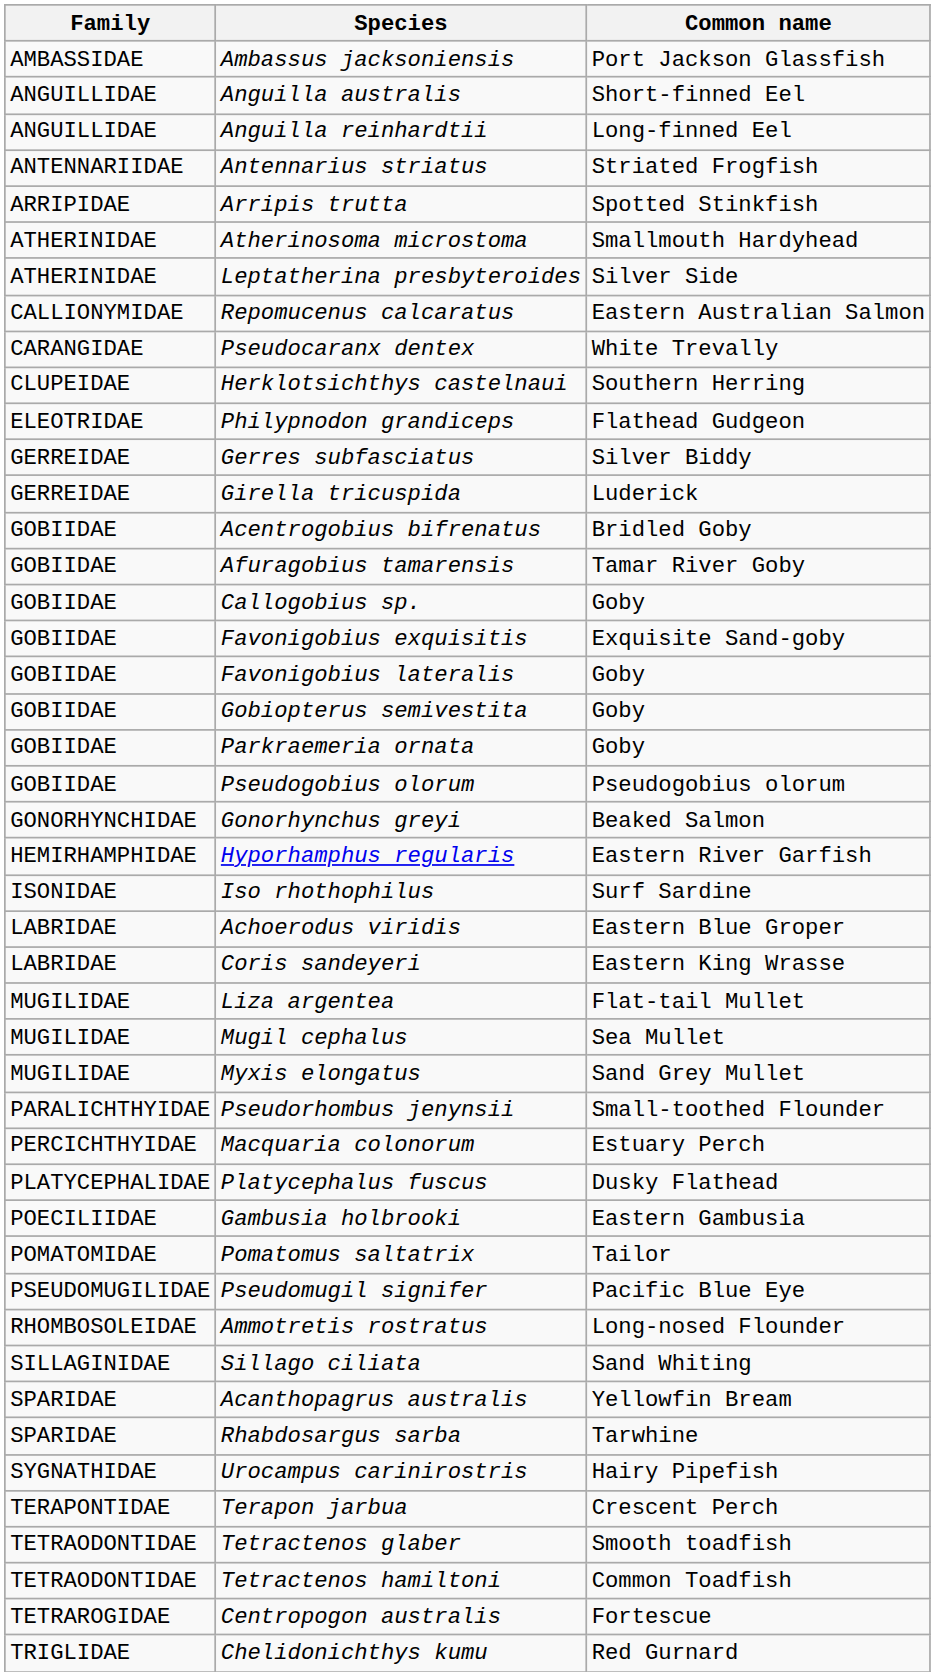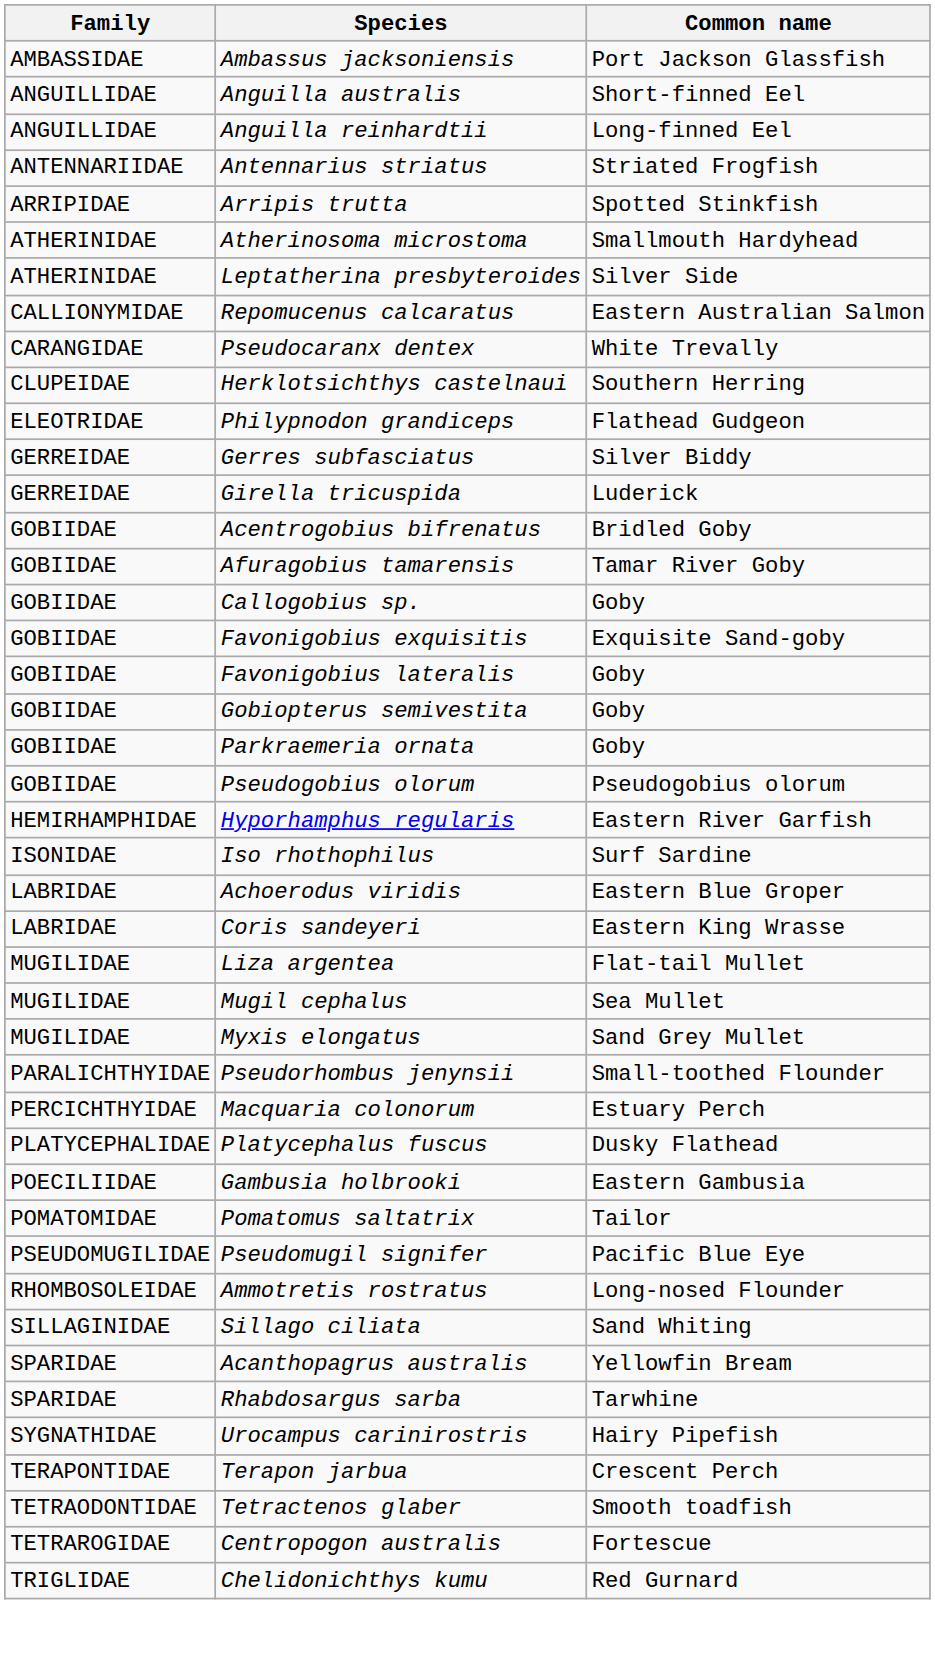- row: GONORHYNCHIDAE | Gonorhynchus greyi | Beaked Salmon
- row: TETRAODONTIDAE | Tetractenos hamiltoni | Common Toadfish
